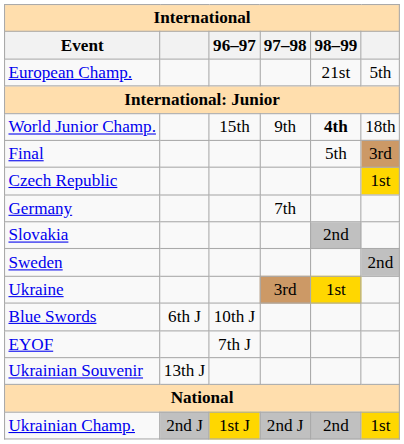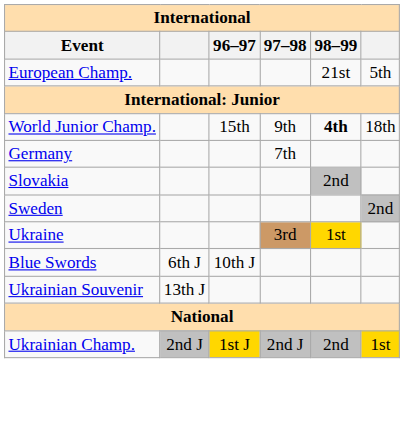- row: Final | 5th | 3rd
- row: Czech Republic | 1st
- row: EYOF | 7th J
